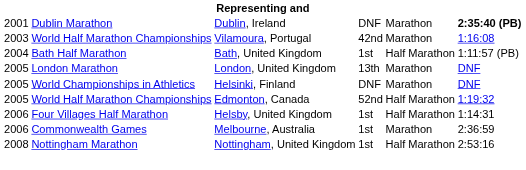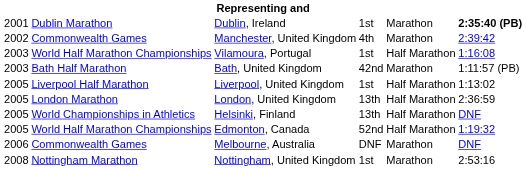Dublin, Ireland | column 4: DNF -> 1st
+ row: 2002 | Commonwealth Games | Manchester, United Kingdom | 4th | Marathon | 2:39:42
Vilamoura, Portugal | column 4: 42nd -> 1st
Vilamoura, Portugal | column 5: Marathon -> Half Marathon
Bath, United Kingdom | column 1: 2004 -> 2003
Bath, United Kingdom | column 4: 1st -> 42nd
Bath, United Kingdom | column 5: Half Marathon -> Marathon
+ row: 2005 | Liverpool Half Marathon | Liverpool, United Kingdom | 1st | Half Marathon | 1:13:02
London, United Kingdom | column 5: Marathon -> Half Marathon
London, United Kingdom | column 6: DNF -> 2:36:59
Helsinki, Finland | column 4: DNF -> 13th
Helsinki, Finland | column 5: Marathon -> Half Marathon
- row: 2006 | Four Villages Half Marathon | Helsby, United Kingdom | 1st | Half Marathon | 1:14:31
Melbourne, Australia | column 4: 1st -> DNF
Melbourne, Australia | column 6: 2:36:59 -> DNF
Nottingham, United Kingdom | column 5: Half Marathon -> Marathon
